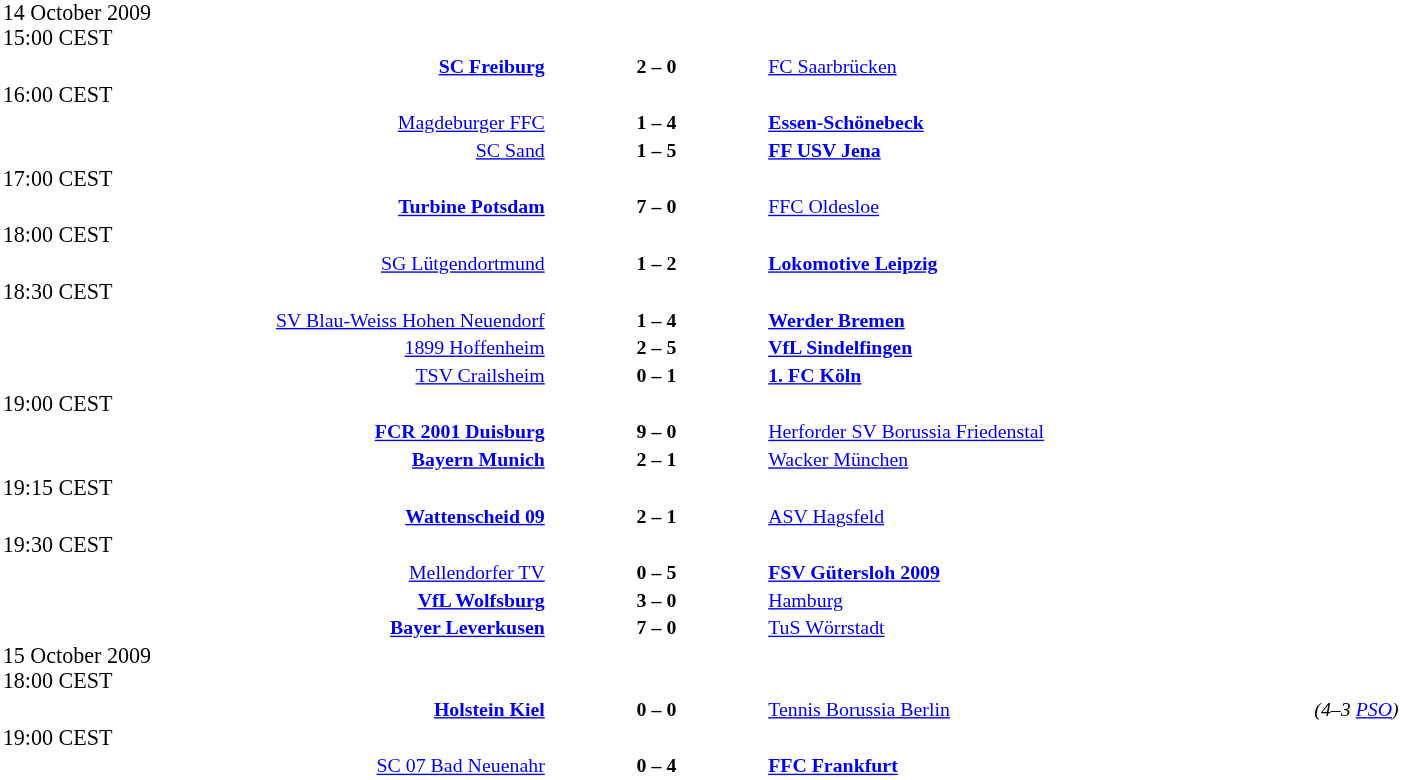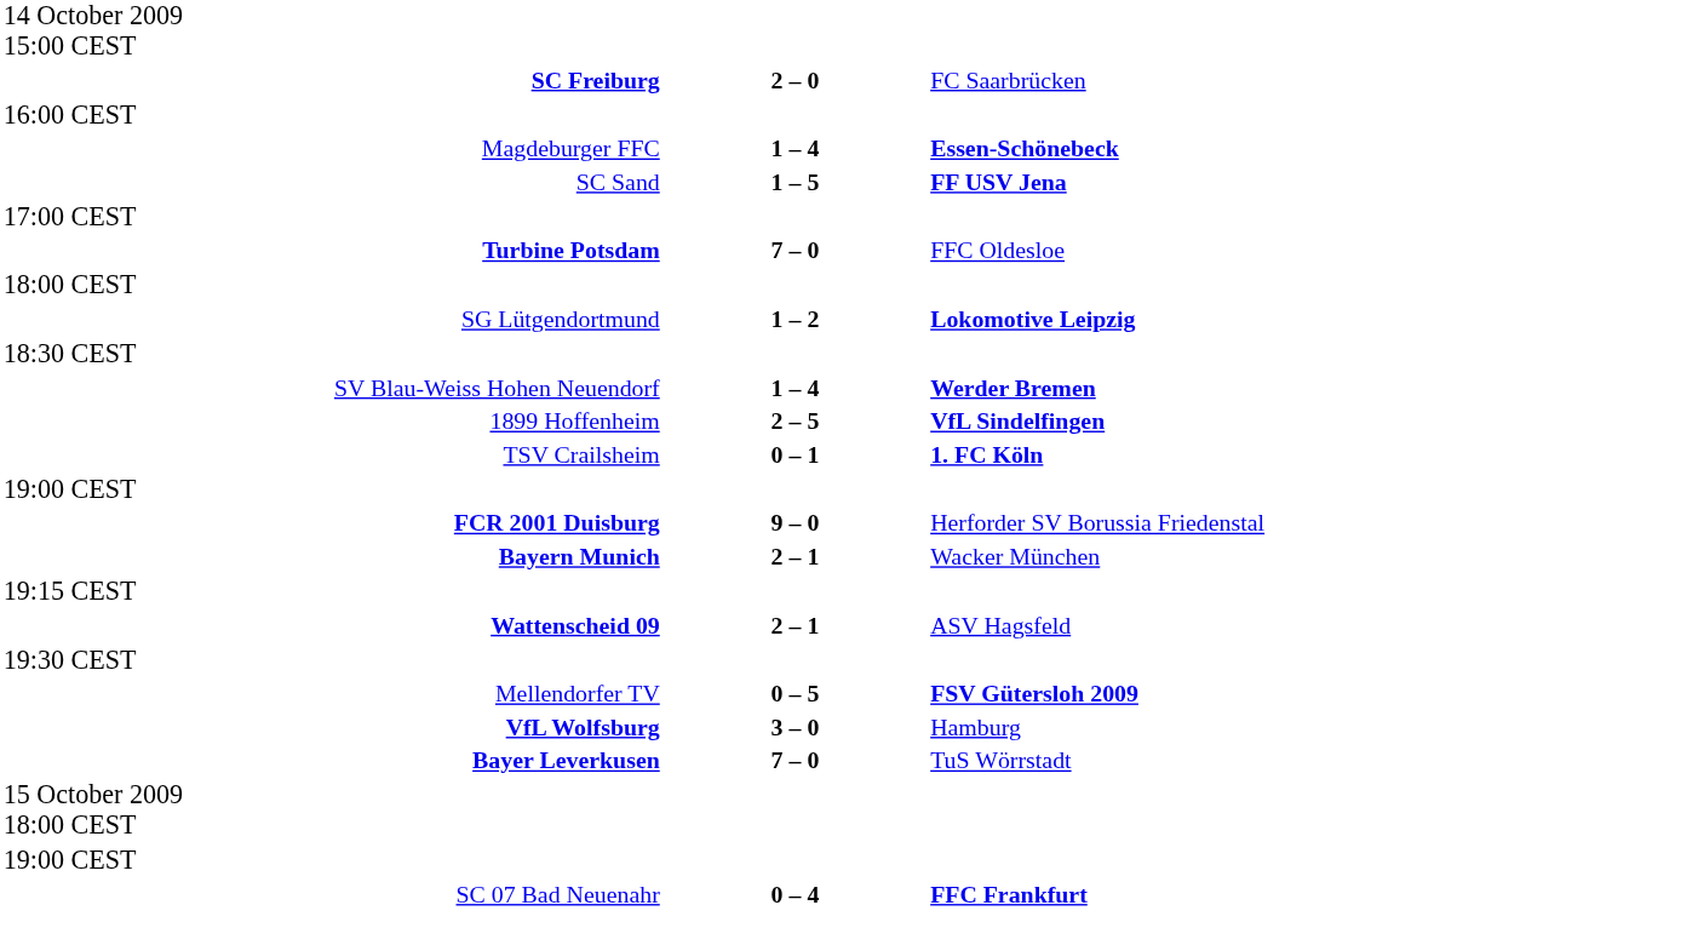- row: Holstein Kiel | 0 – 0 | Tennis Borussia Berlin | (4–3 PSO)
